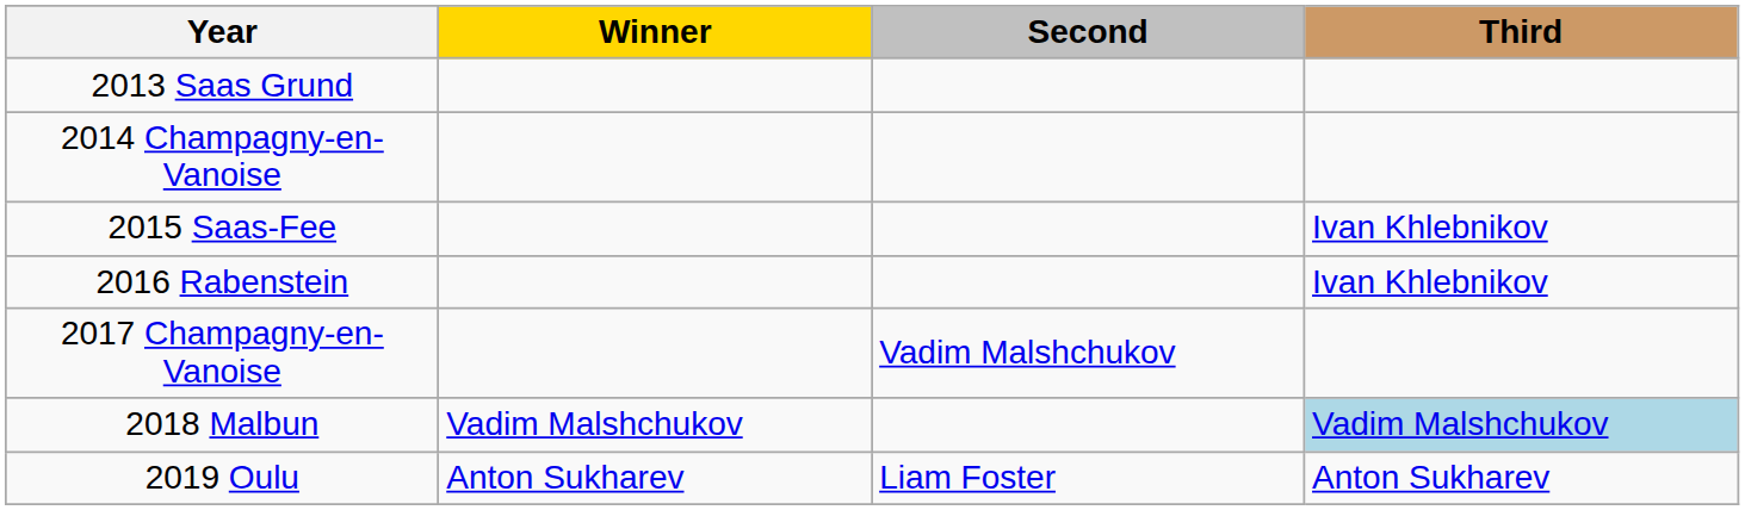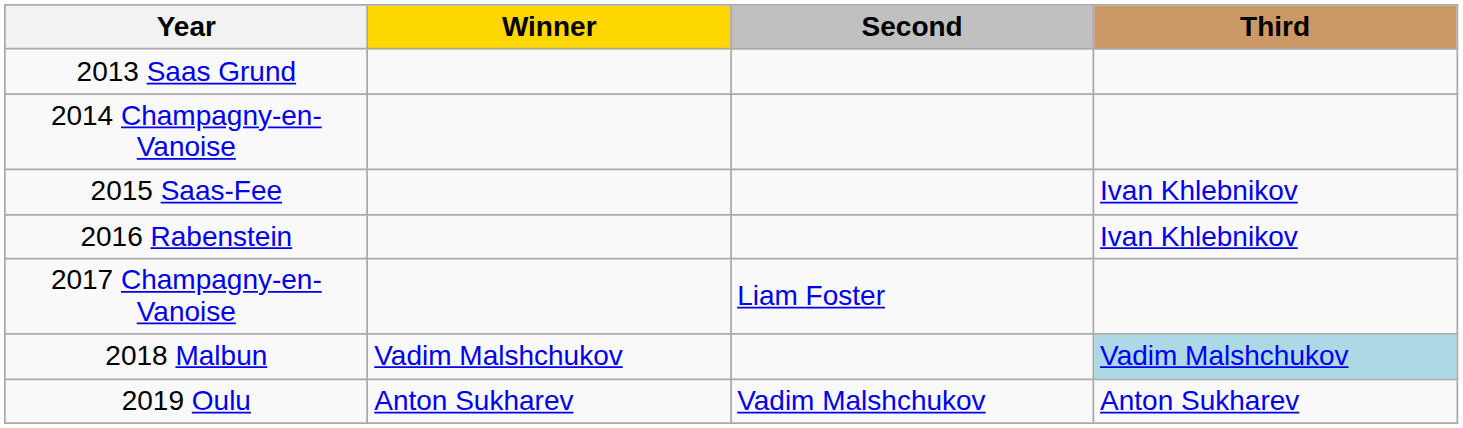2017 Champagny-en-Vanoise | Second: Vadim Malshchukov -> Liam Foster
2019 Oulu | Second: Liam Foster -> Vadim Malshchukov
